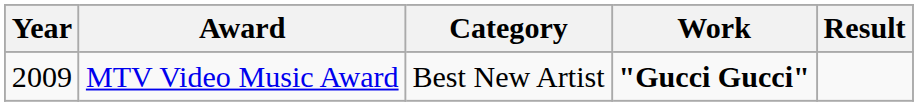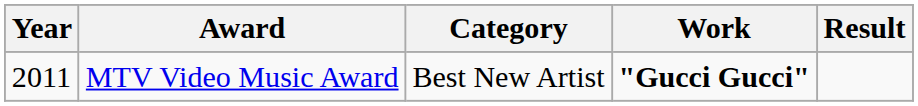MTV Video Music Award | Year: 2009 -> 2011
